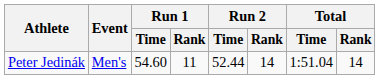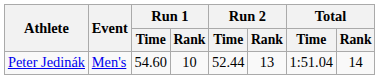Peter Jedinák | Run 1 / Rank: 11 -> 10
Peter Jedinák | Run 2 / Rank: 14 -> 13
